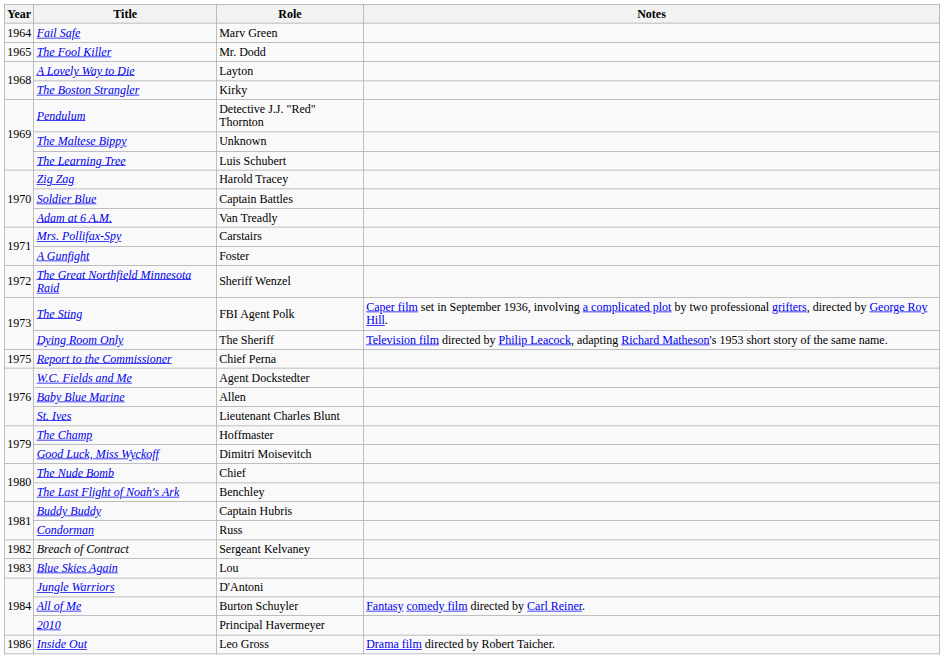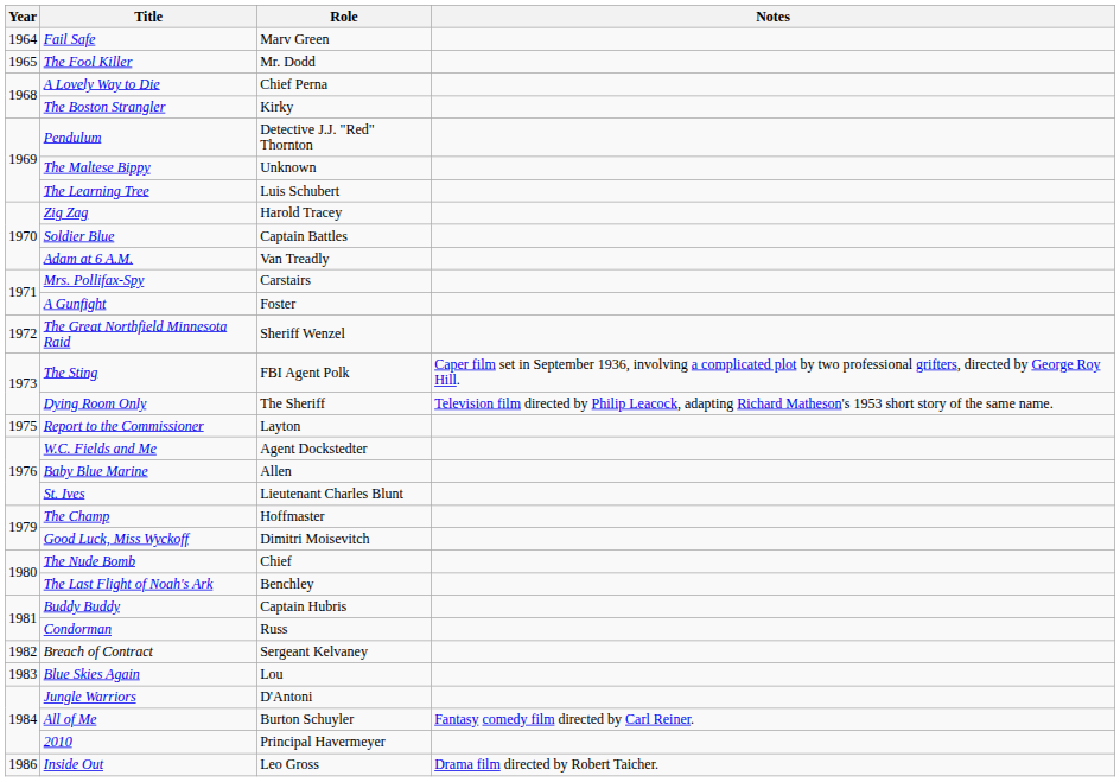A Lovely Way to Die | Role: Layton -> Chief Perna
Report to the Commissioner | Role: Chief Perna -> Layton
